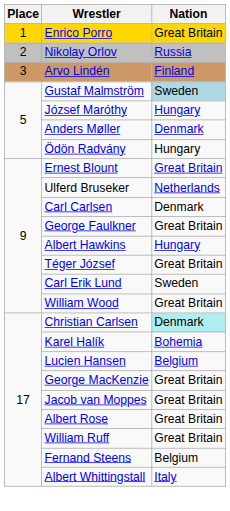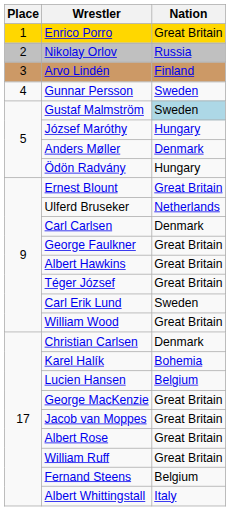+ row: 4 | Gunnar Persson | Sweden
Albert Hawkins | Nation: Hungary -> Great Britain
Christian Carlsen | Nation: paleturquoise background -> no background
